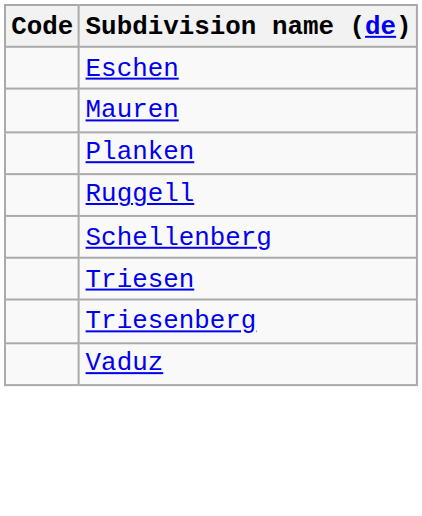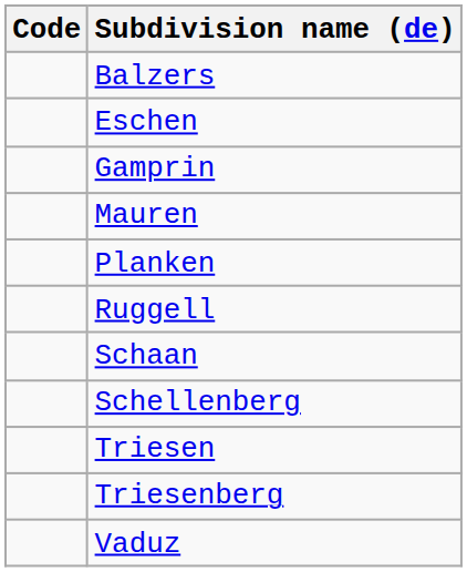+ row: Balzers
+ row: Gamprin
+ row: Schaan
